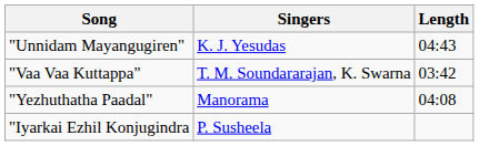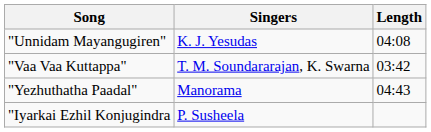"Unnidam Mayangugiren" | Length: 04:43 -> 04:08
"Yezhuthatha Paadal" | Length: 04:08 -> 04:43
